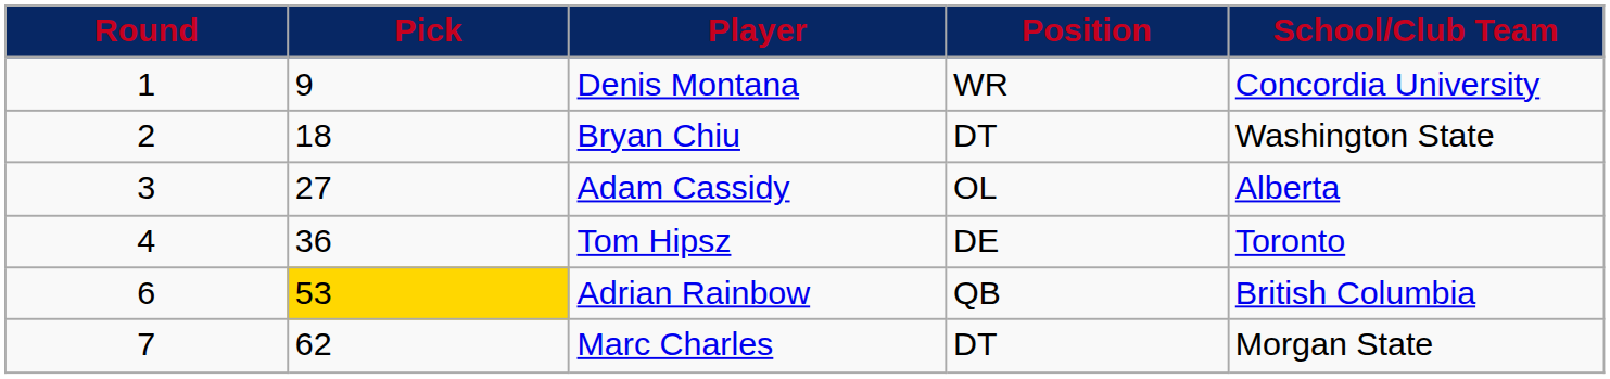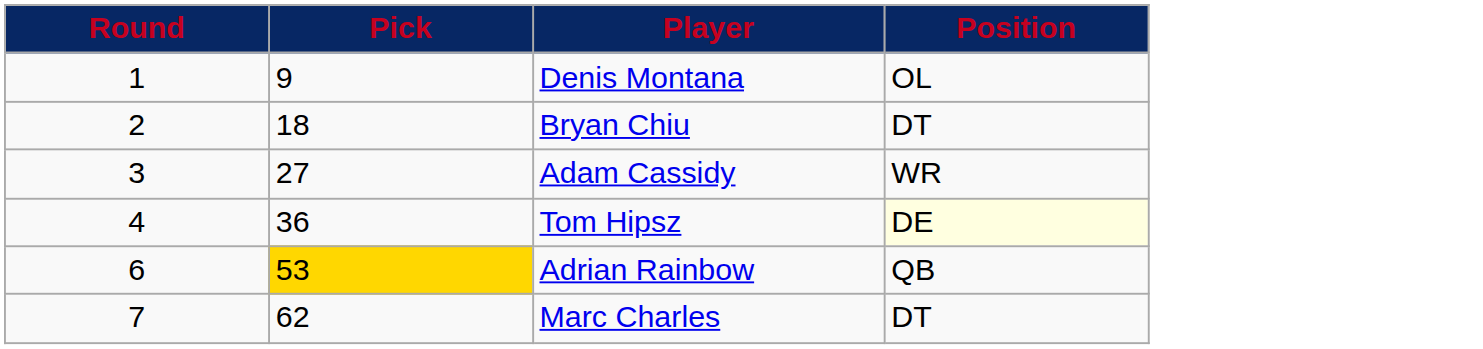- column: School/Club Team | Concordia University | Washington State | Alberta | Toronto | British Columbia | Morgan State
Denis Montana | Position: WR -> OL
Adam Cassidy | Position: OL -> WR
Tom Hipsz | Position: no background -> lightyellow background
